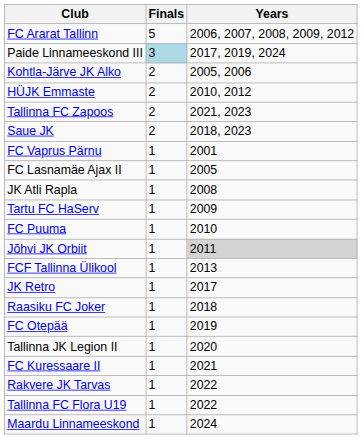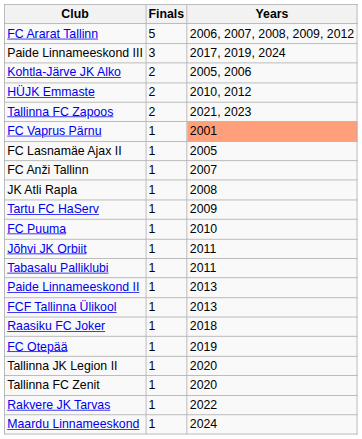Paide Linnameeskond III | Finals: lightblue background -> no background
- row: Saue JK | 2 | 2018, 2023
FC Vaprus Pärnu | Years: no background -> lightsalmon background
+ row: FC Anži Tallinn | 1 | 2007
Jõhvi JK Orbiit | Years: lightgrey background -> no background
+ row: Tabasalu Palliklubi | 1 | 2011
+ row: Paide Linnameeskond II | 1 | 2013
- row: JK Retro | 1 | 2017
+ row: Tallinna FC Zenit | 1 | 2020
- row: FC Kuressaare II | 1 | 2021
- row: Tallinna FC Flora U19 | 1 | 2022
